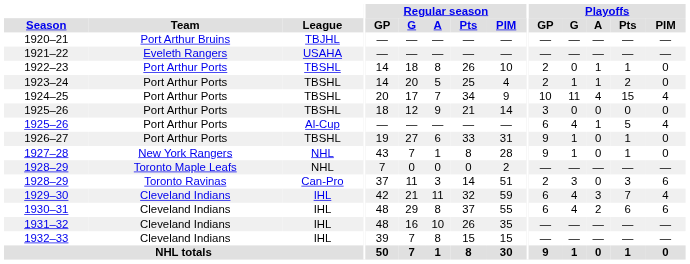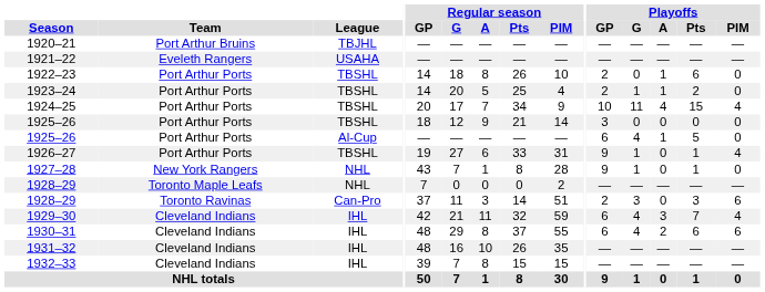1922–23 | Playoffs / Pts: 1 -> 6
1925–26 / Al-Cup | Playoffs / PIM: 4 -> 0
1926–27 | Playoffs / PIM: 0 -> 4
